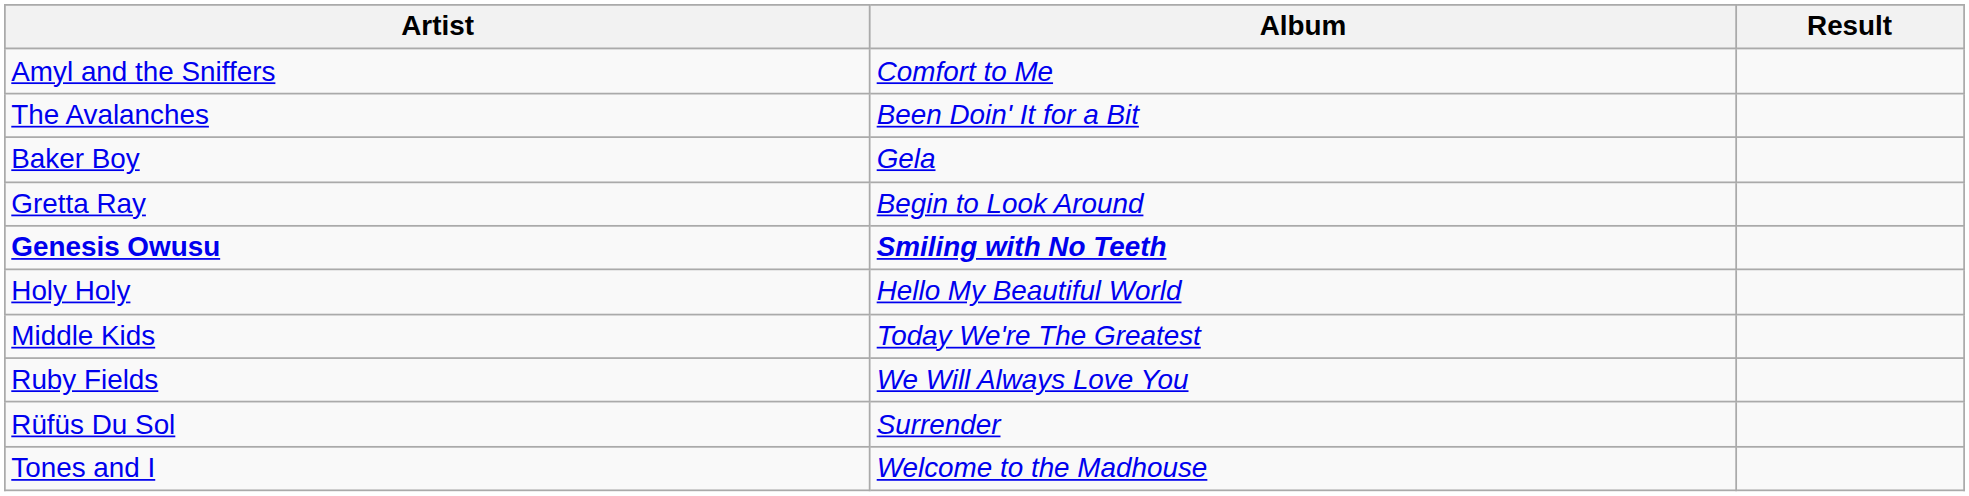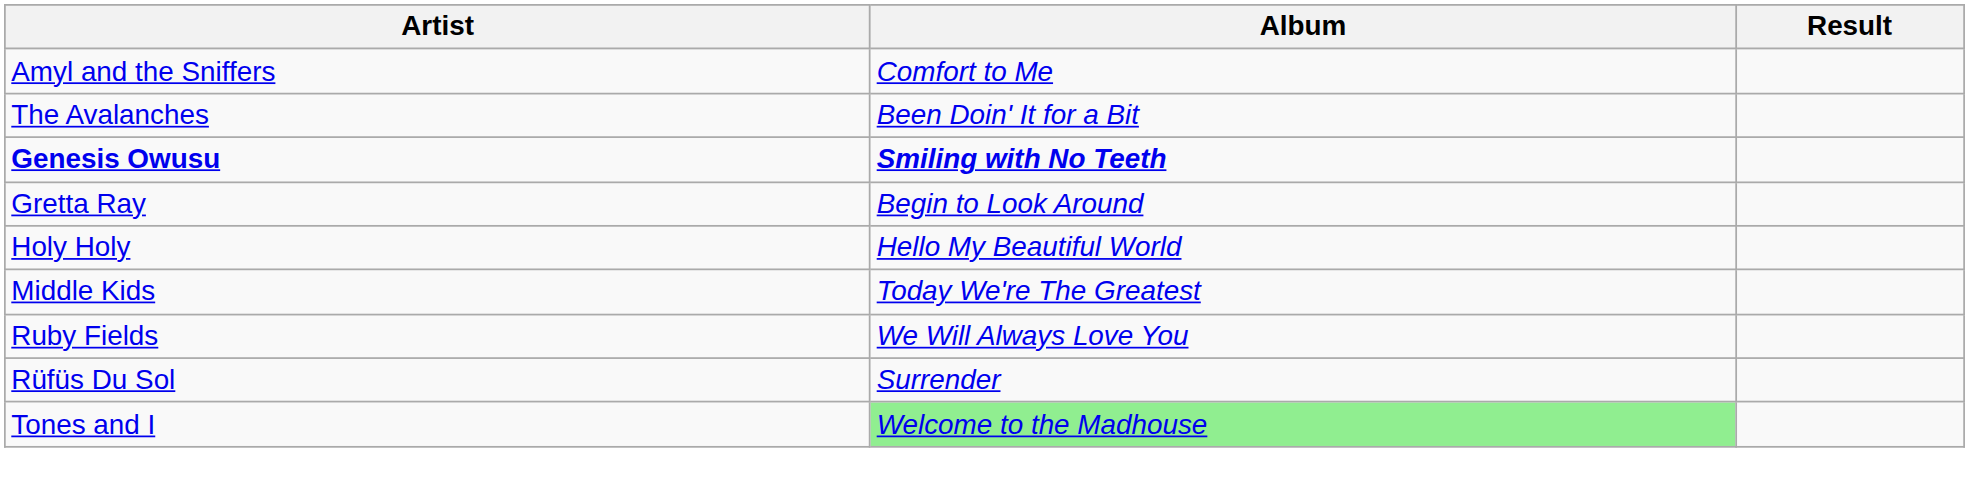- row: Baker Boy | Gela
rows swapped: Genesis Owusu <-> Gretta Ray
Tones and I | Album: no background -> lightgreen background
